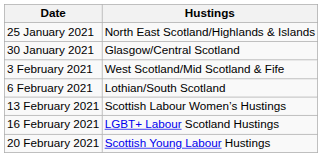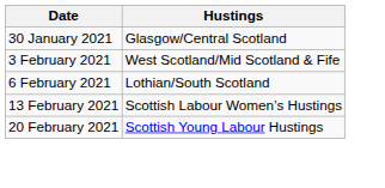- row: 25 January 2021 | North East Scotland/Highlands & Islands
- row: 16 February 2021 | LGBT+ Labour Scotland Hustings
